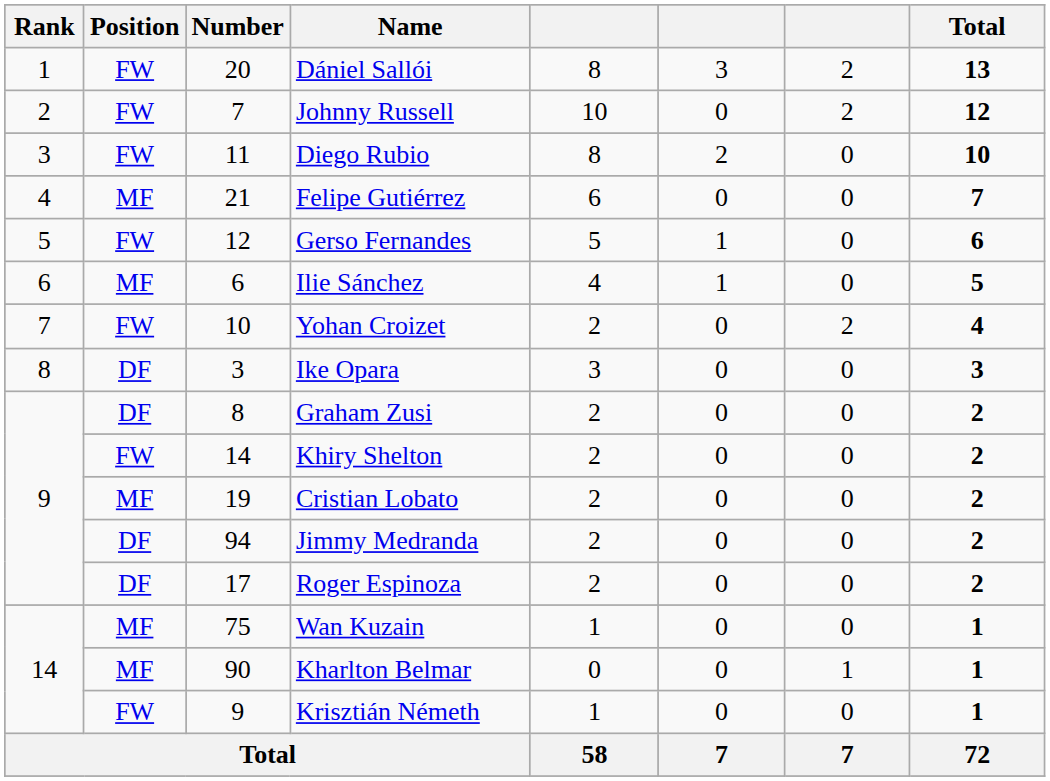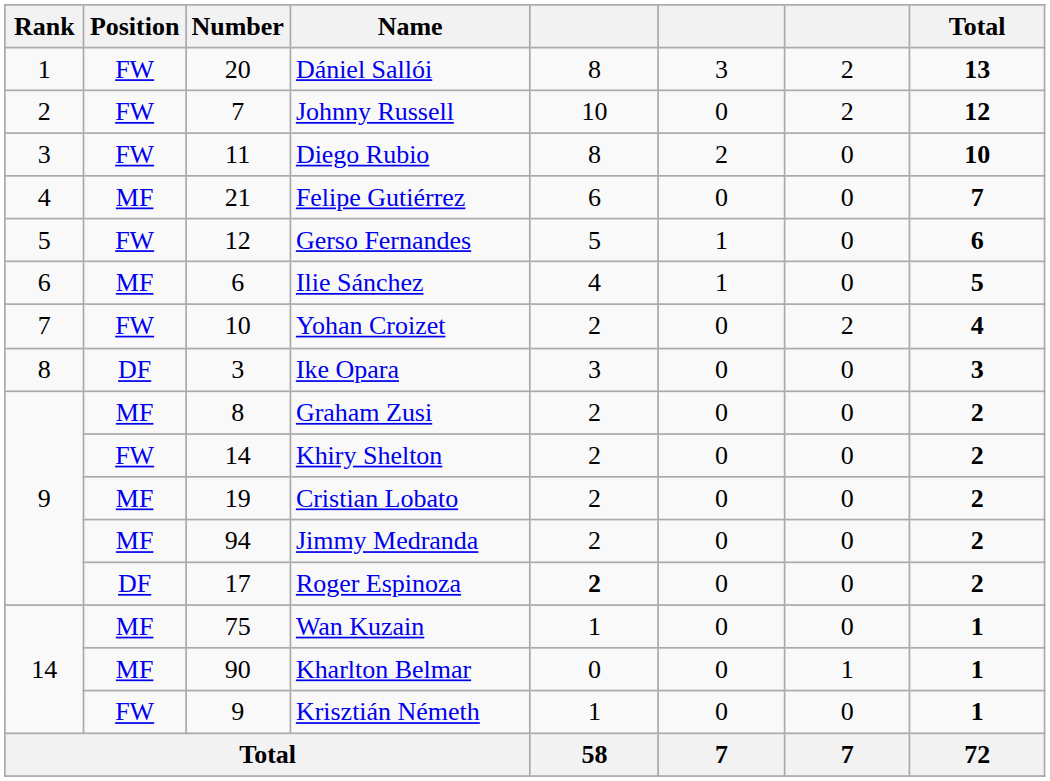Graham Zusi | Position: DF -> MF
Jimmy Medranda | Position: DF -> MF
Roger Espinoza | column 5: normal -> bold
